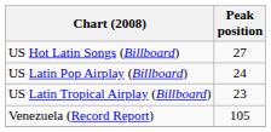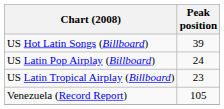US Hot Latin Songs (Billboard) | Peak position: 27 -> 39
